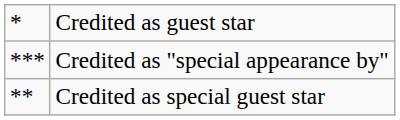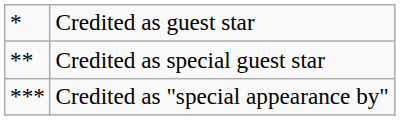rows swapped: Credited as special guest star <-> Credited as "special appearance by"
